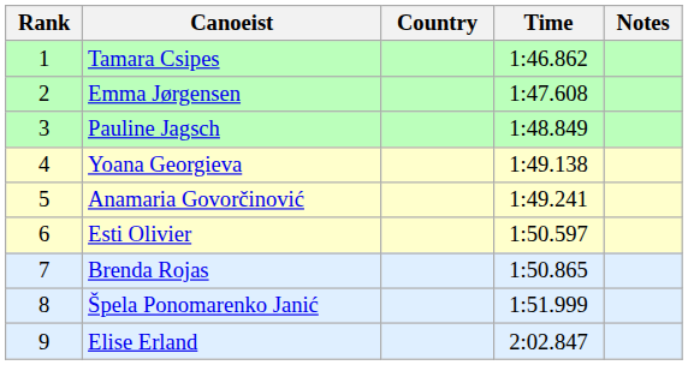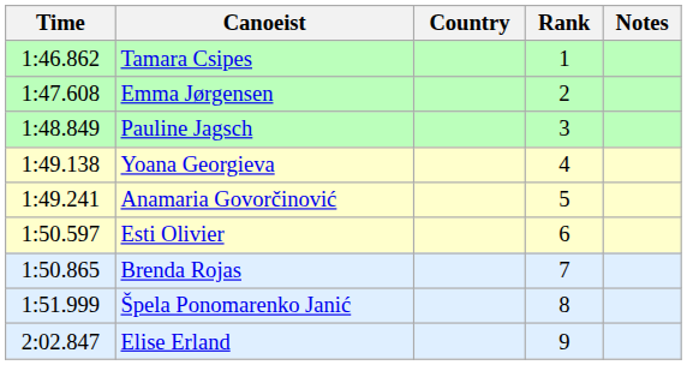columns swapped: Rank <-> Time
